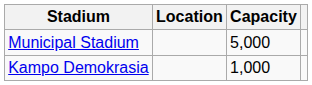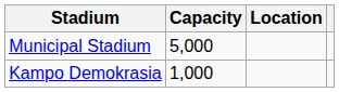columns swapped: Location <-> Capacity
